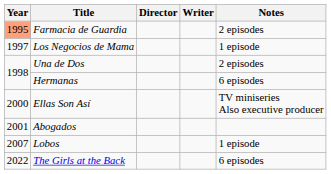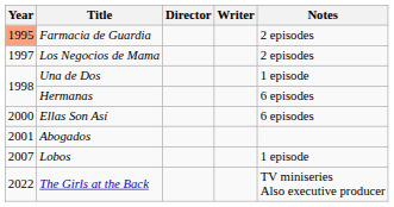Los Negocios de Mama | Notes: 1 episode -> 2 episodes
Una de Dos | Notes: 2 episodes -> 1 episode
Ellas Son Así | Notes: TV miniseries Also executive producer -> 6 episodes
The Girls at the Back | Notes: 6 episodes -> TV miniseries Also executive producer
